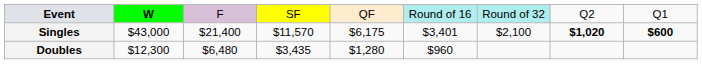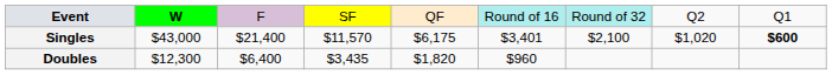Singles | column 8: bold -> normal
Doubles | column 3: $6,480 -> $6,400
Doubles | column 5: $1,280 -> $1,820
